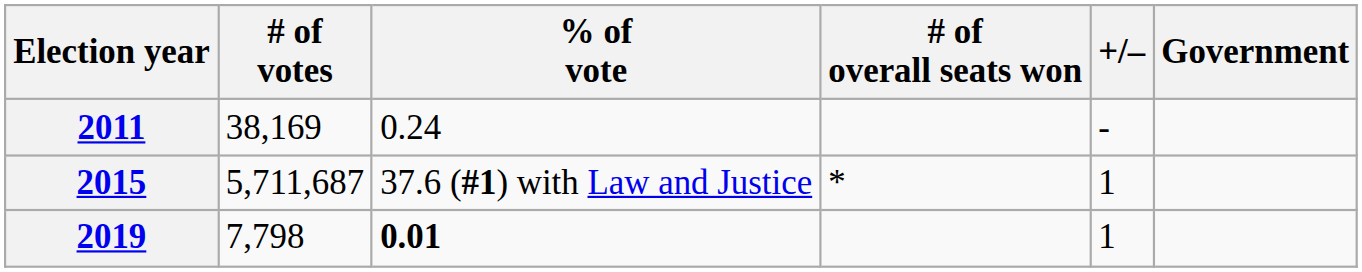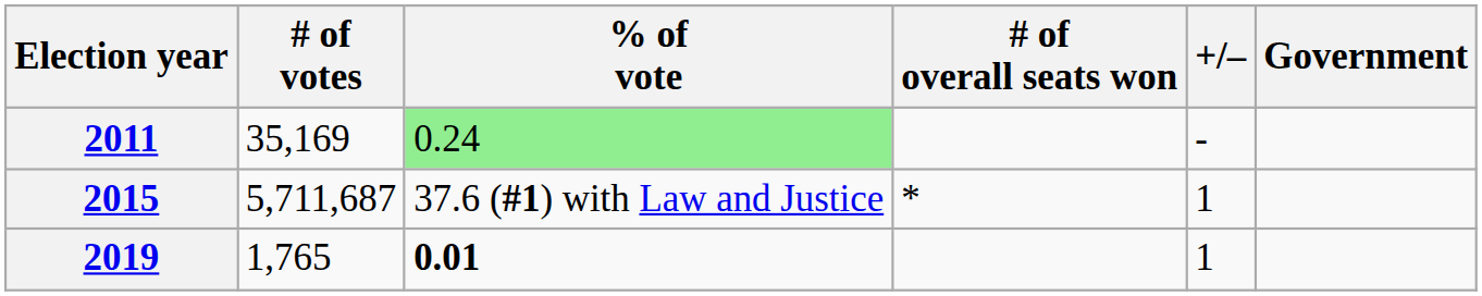2011 | # of votes: 38,169 -> 35,169
2011 | % of vote: no background -> lightgreen background
2019 | # of votes: 7,798 -> 1,765
